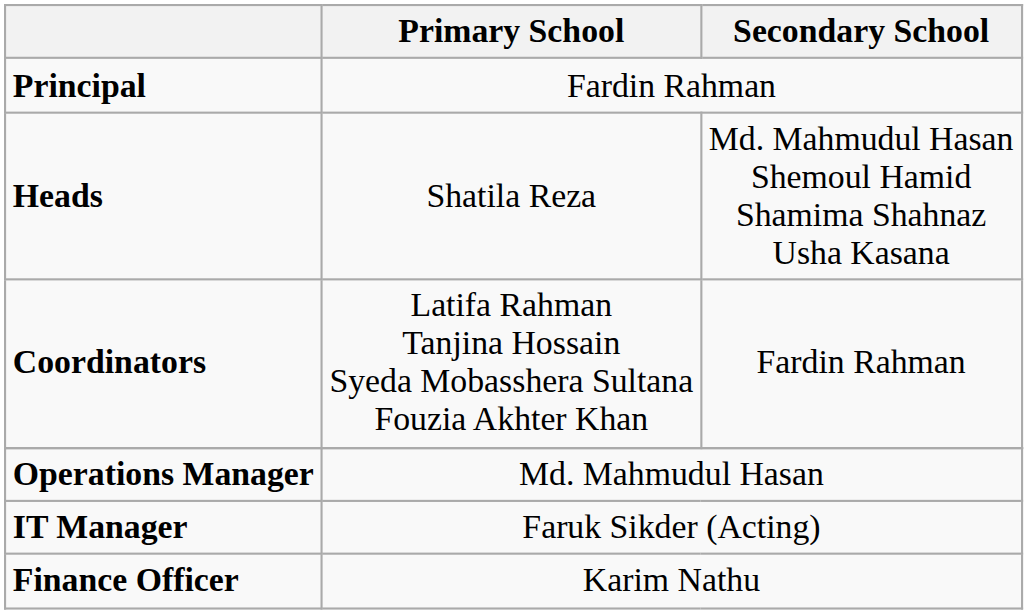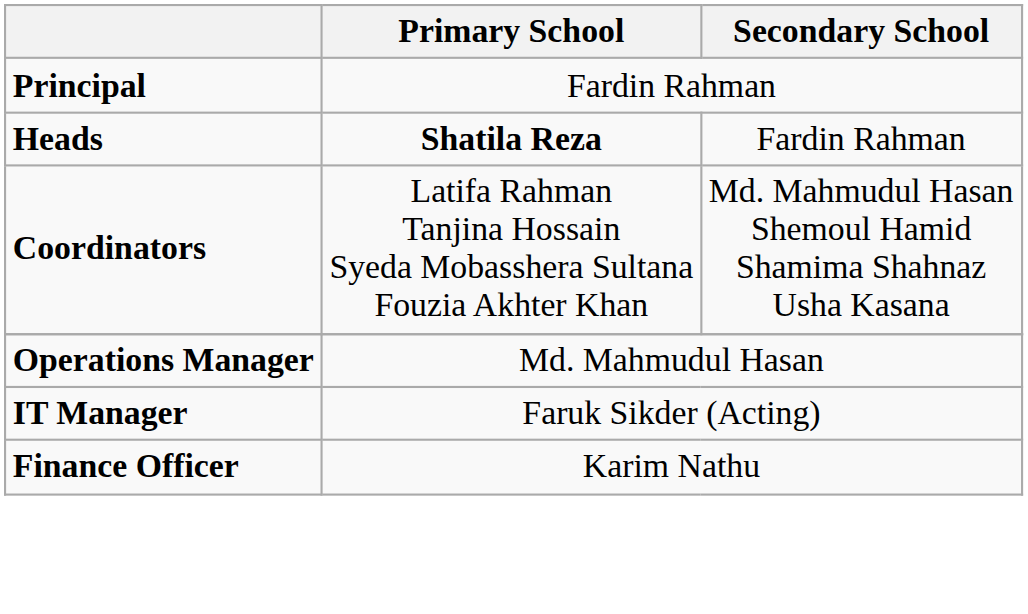Heads | Primary School: normal -> bold
Heads | Secondary School: Md. Mahmudul Hasan Shemoul Hamid Shamima Shahnaz Usha Kasana -> Fardin Rahman
Coordinators | Secondary School: Fardin Rahman -> Md. Mahmudul Hasan Shemoul Hamid Shamima Shahnaz Usha Kasana
